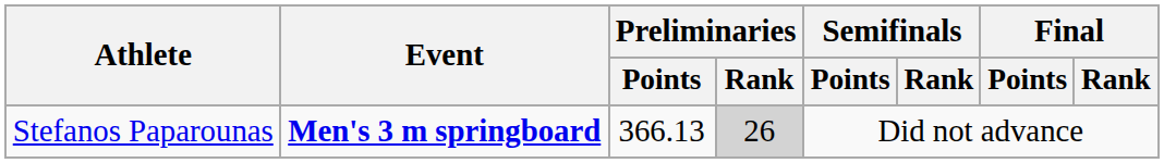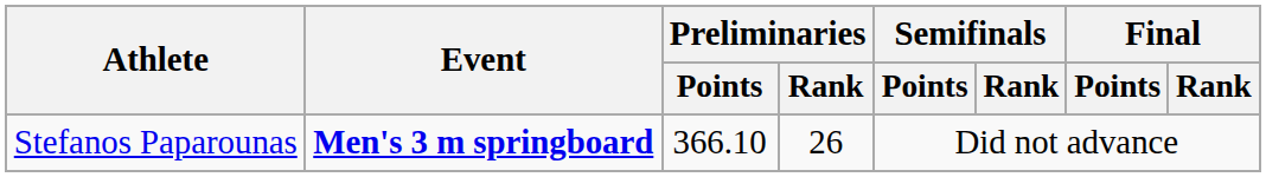Stefanos Paparounas | Preliminaries / Points: 366.13 -> 366.10
Stefanos Paparounas | Preliminaries / Rank: lightgrey background -> no background
